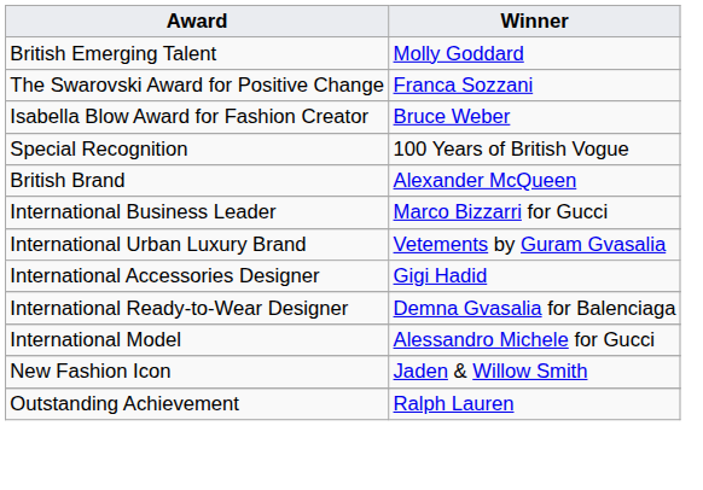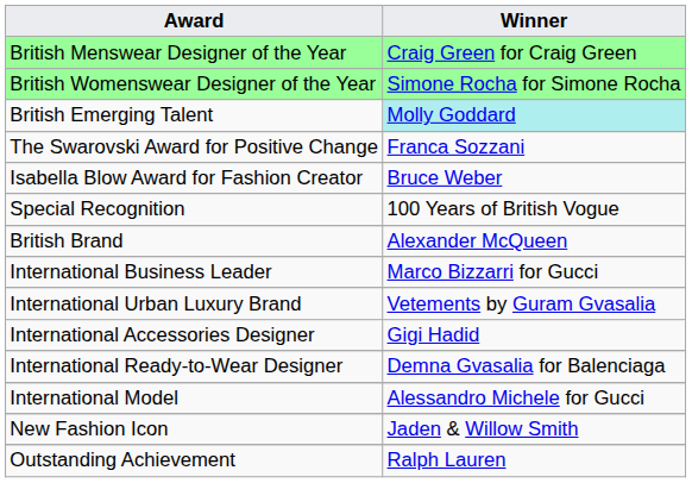+ row: British Menswear Designer of the Year | Craig Green for Craig Green
+ row: British Womenswear Designer of the Year | Simone Rocha for Simone Rocha
British Emerging Talent | Winner: no background -> paleturquoise background
